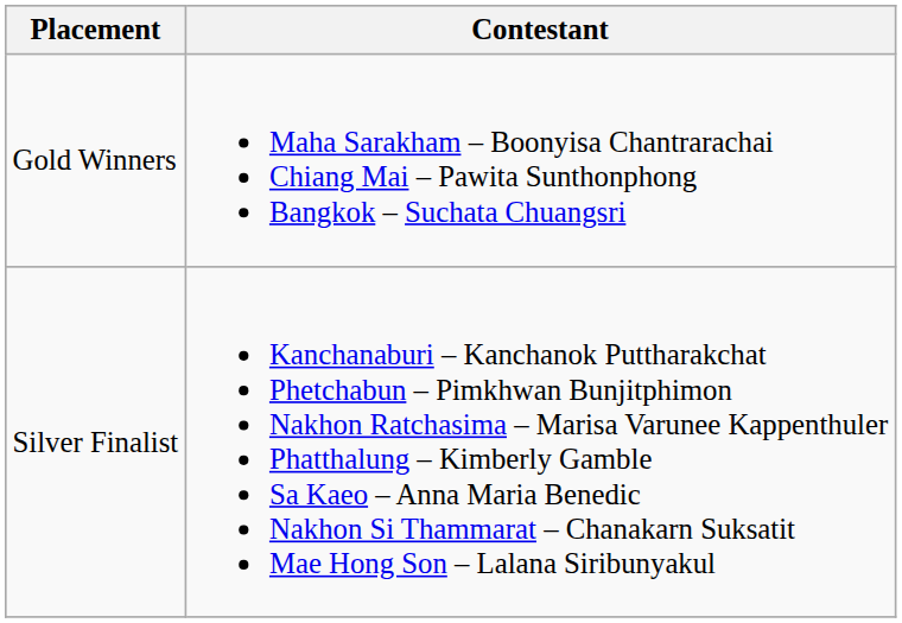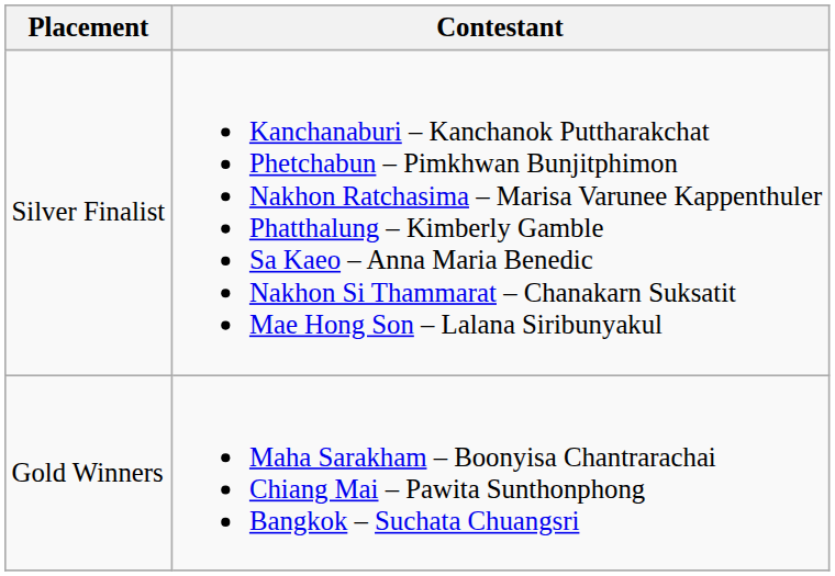rows swapped: Gold Winners <-> Silver Finalist
